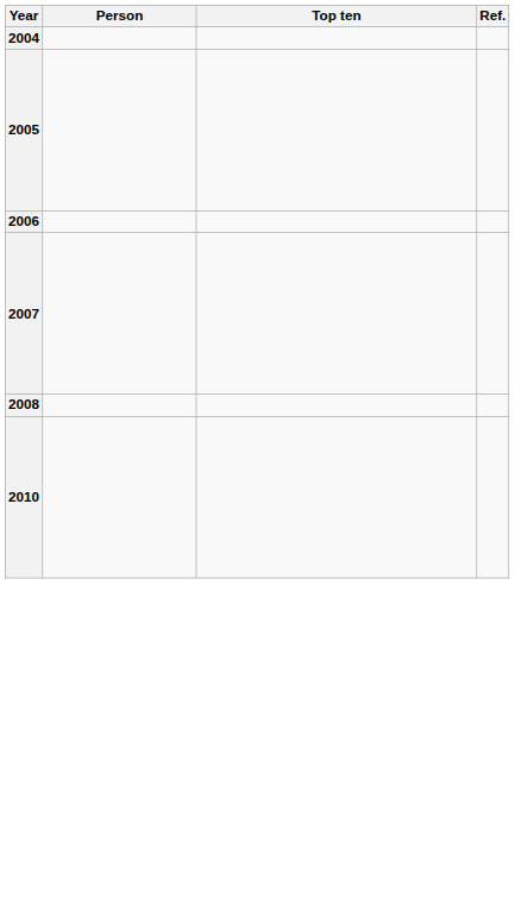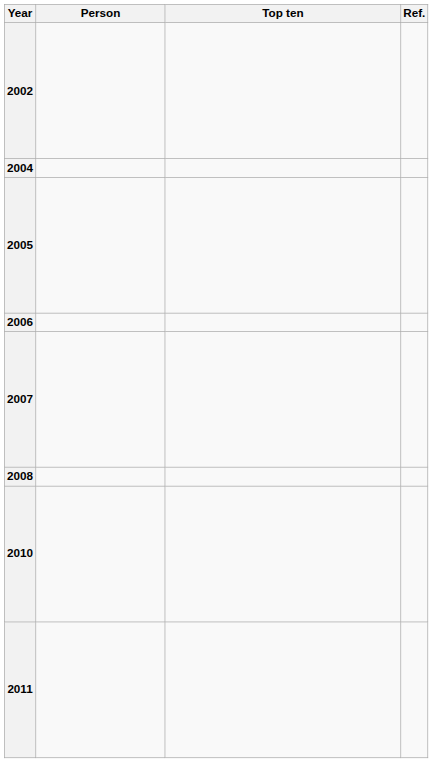+ row: 2002
+ row: 2011
